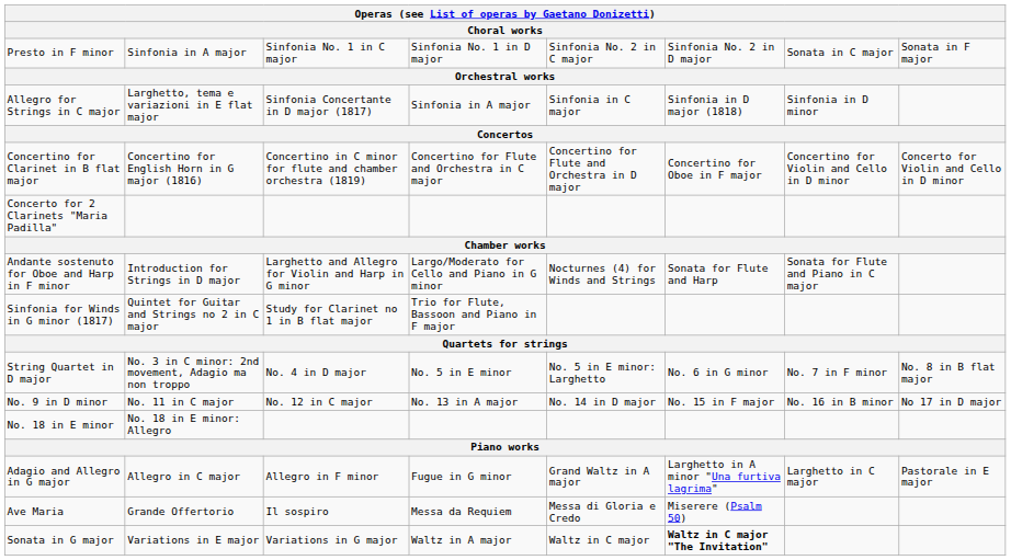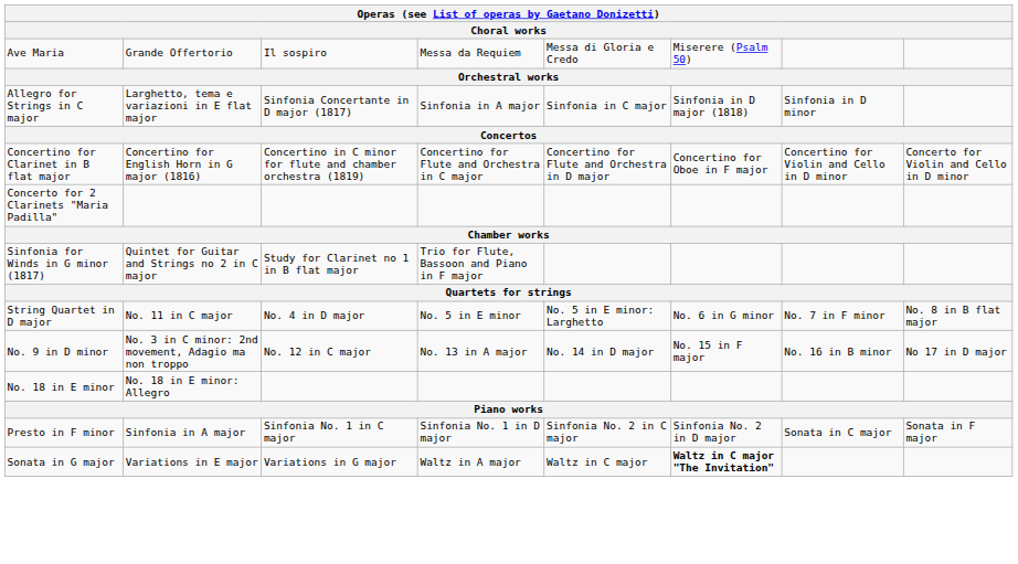rows swapped: Ave Maria <-> Presto in F minor
- row: Andante sostenuto for Oboe and Harp in F minor | Introduction for Strings in D major | Larghetto and Allegro for Violin and Harp in G minor | Largo/Moderato for Cello and Piano in G minor | Nocturnes (4) for Winds and Strings | Sonata for Flute and Harp | Sonata for Flute and Piano in C major
String Quartet in D major | column 2: No. 3 in C minor: 2nd movement, Adagio ma non troppo -> No. 11 in C major
No. 9 in D minor | column 2: No. 11 in C major -> No. 3 in C minor: 2nd movement, Adagio ma non troppo
- row: Adagio and Allegro in G major | Allegro in C major | Allegro in F minor | Fugue in G minor | Grand Waltz in A major | Larghetto in A minor "Una furtiva lagrima" | Larghetto in C major | Pastorale in E major
